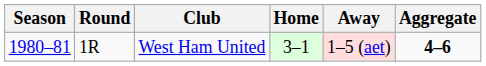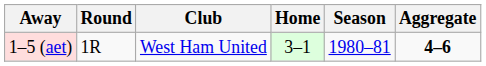columns swapped: Season <-> Away
